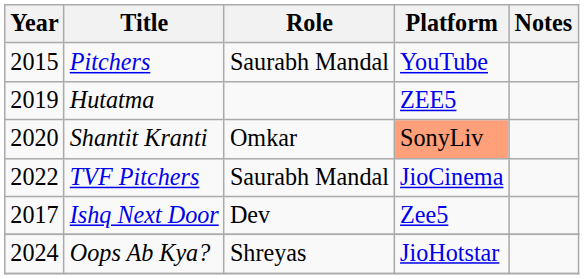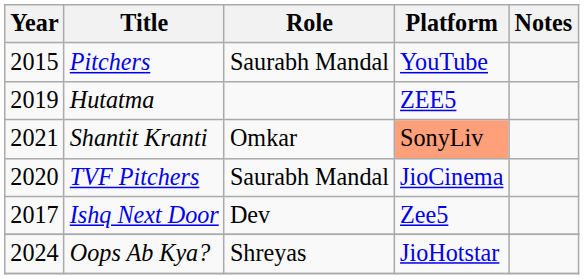Shantit Kranti | Year: 2020 -> 2021
TVF Pitchers | Year: 2022 -> 2020
